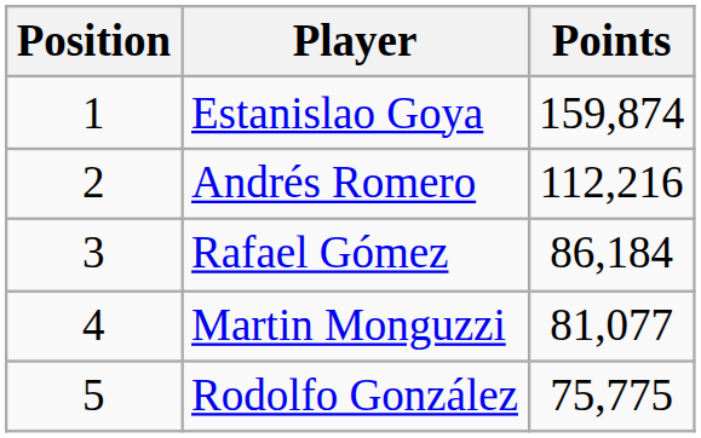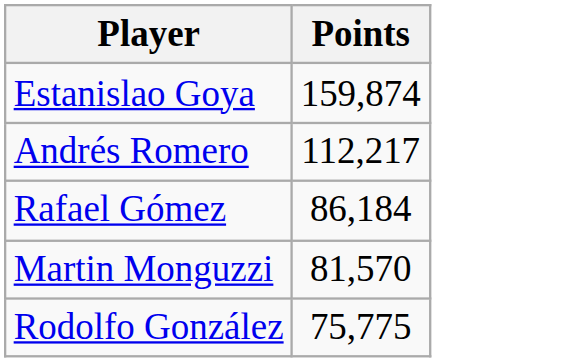- column: Position | 1 | 2 | 3 | 4 | 5
Andrés Romero | Points: 112,216 -> 112,217
Martin Monguzzi | Points: 81,077 -> 81,570
